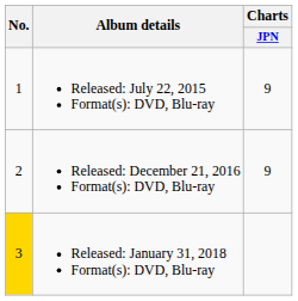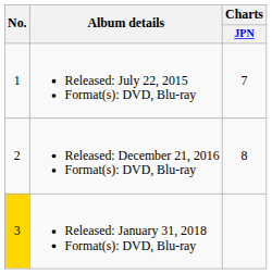Released: July 22, 2015 Format(s): DVD, Blu-ray | Charts / JPN: 9 -> 7
Released: December 21, 2016 Format(s): DVD, Blu-ray | Charts / JPN: 9 -> 8
